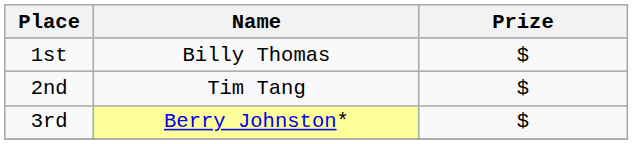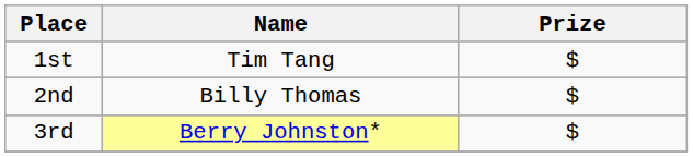1st | Name: Billy Thomas -> Tim Tang
2nd | Name: Tim Tang -> Billy Thomas
